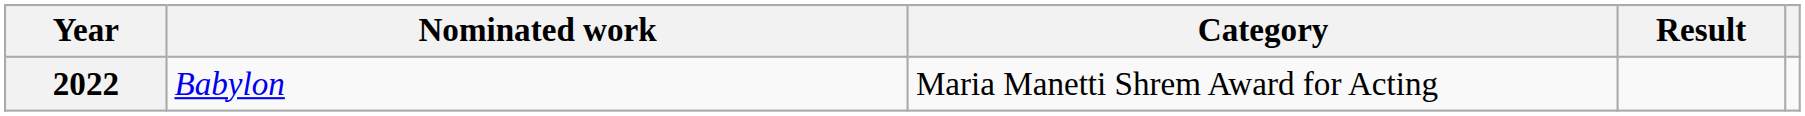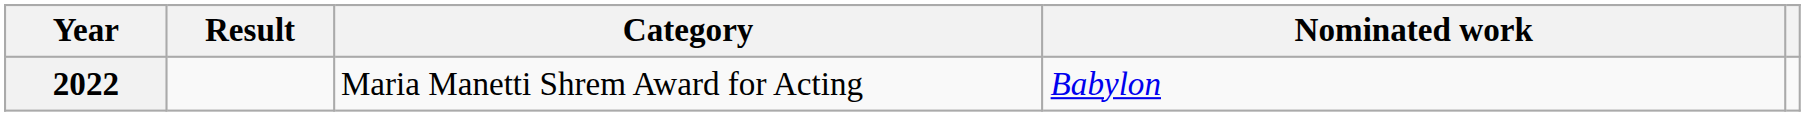columns swapped: Nominated work <-> Result
